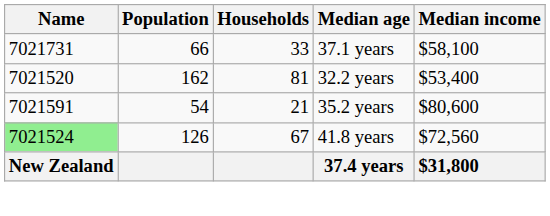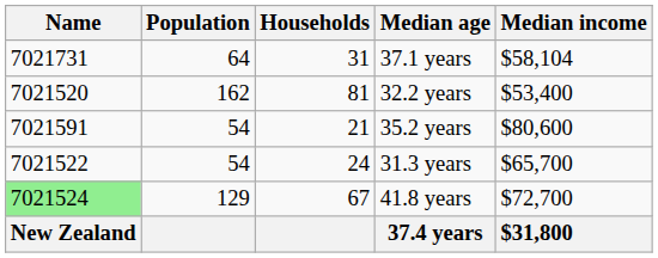37.1 years | Population: 66 -> 64
37.1 years | Households: 33 -> 31
37.1 years | Median income: $58,100 -> $58,104
+ row: 7021522 | 54 | 24 | 31.3 years | $65,700
41.8 years | Population: 126 -> 129
41.8 years | Median income: $72,560 -> $72,700
